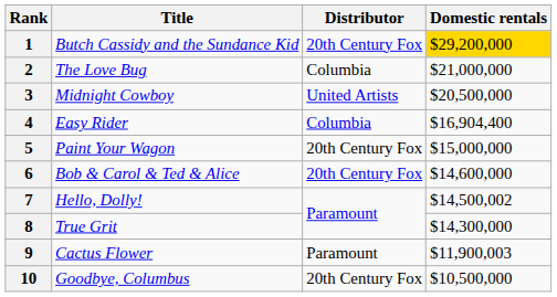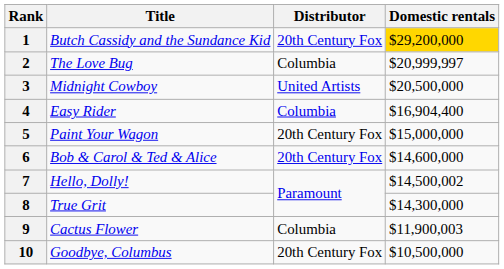2 | Domestic rentals: $21,000,000 -> $20,999,997
9 | Distributor: Paramount -> Columbia
